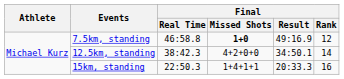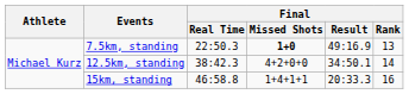7.5km, standing | Final / Real Time: 46:58.8 -> 22:50.3
7.5km, standing | Final / Rank: 12 -> 13
15km, standing | Final / Real Time: 22:50.3 -> 46:58.8
